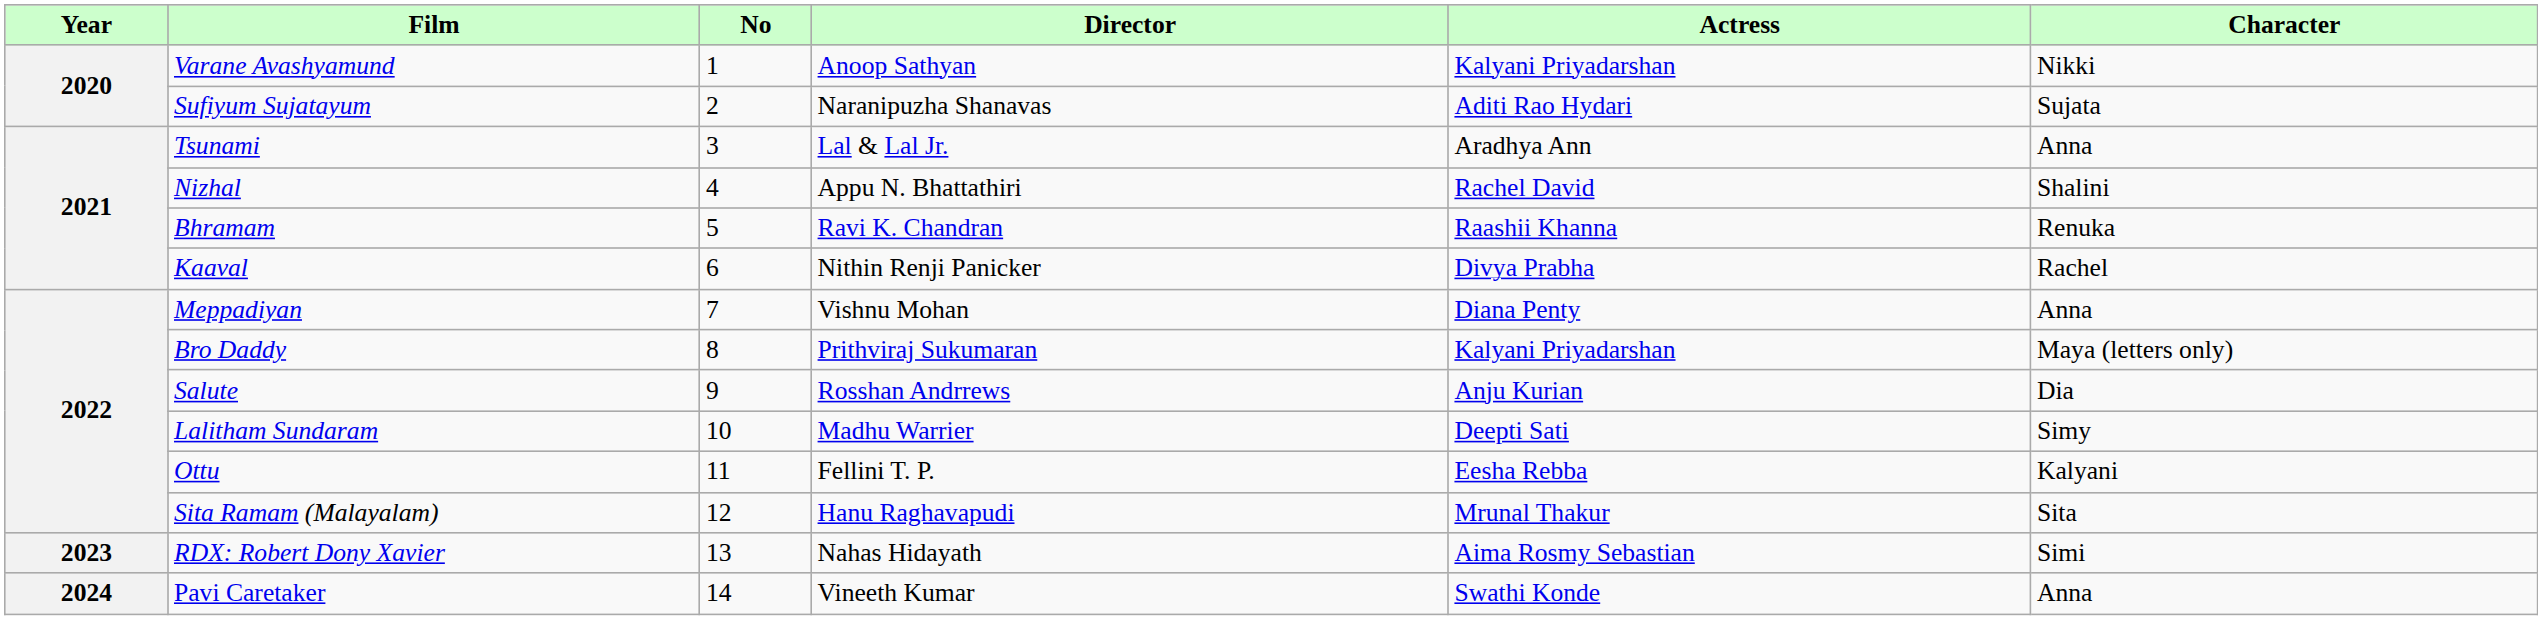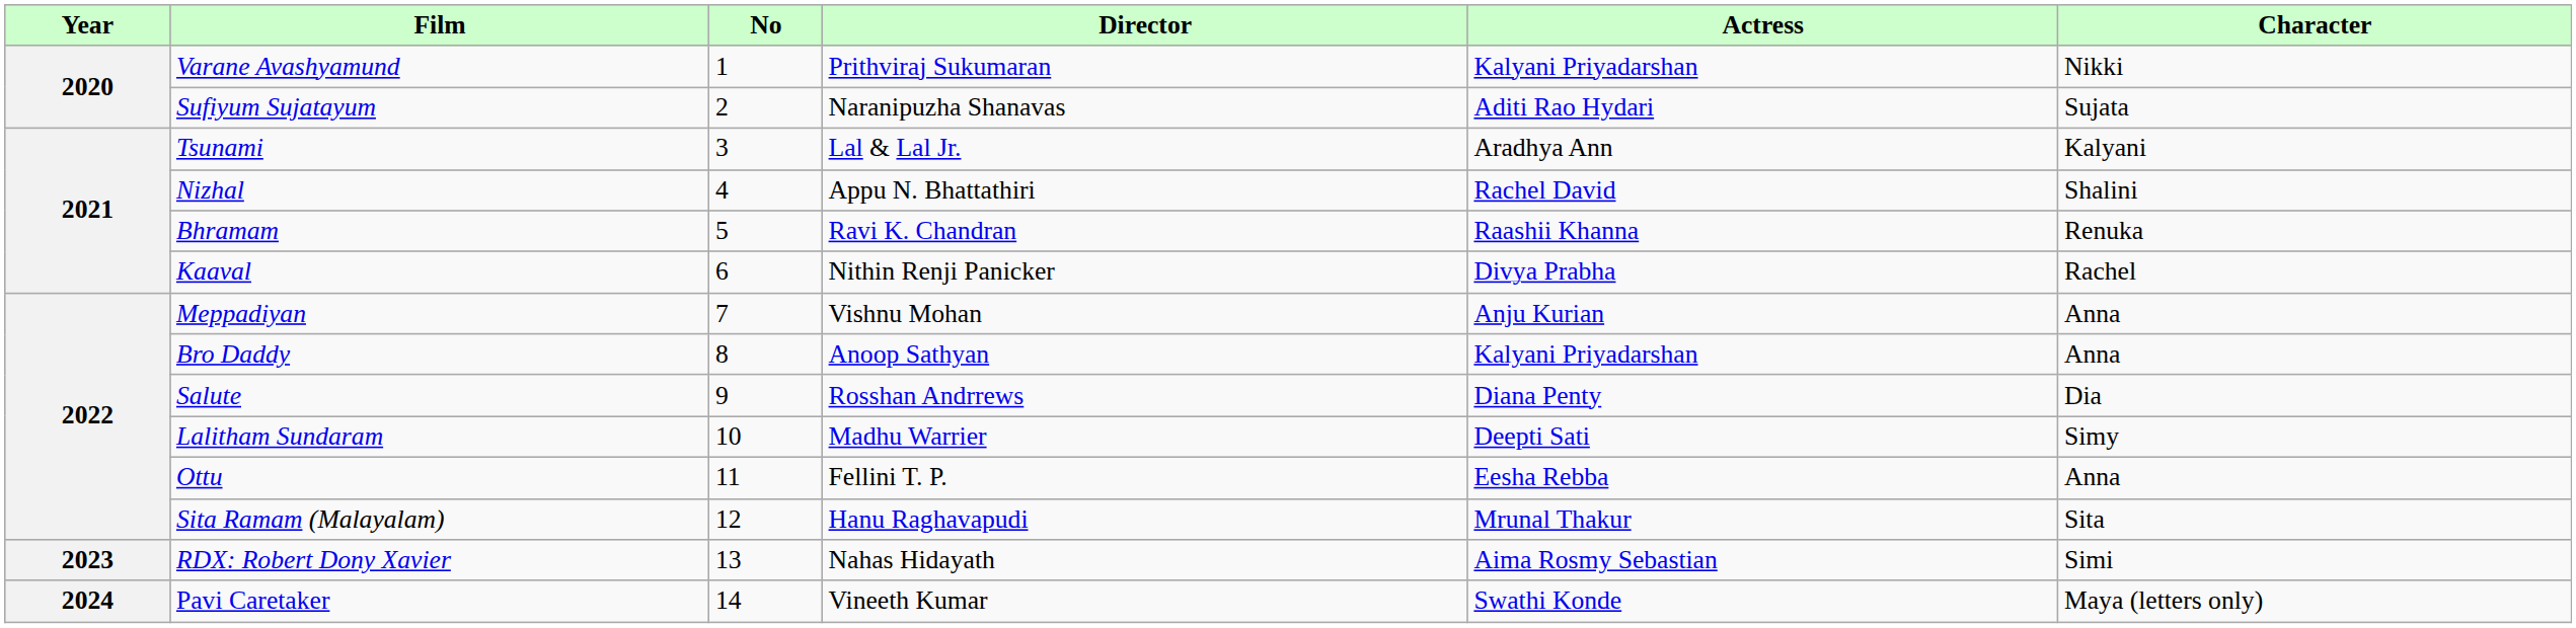Varane Avashyamund | Director: Anoop Sathyan -> Prithviraj Sukumaran
Tsunami | Character: Anna -> Kalyani
Meppadiyan | Actress: Diana Penty -> Anju Kurian
Bro Daddy | Director: Prithviraj Sukumaran -> Anoop Sathyan
Bro Daddy | Character: Maya (letters only) -> Anna
Salute | Actress: Anju Kurian -> Diana Penty
Ottu | Character: Kalyani -> Anna
Pavi Caretaker | Character: Anna -> Maya (letters only)
